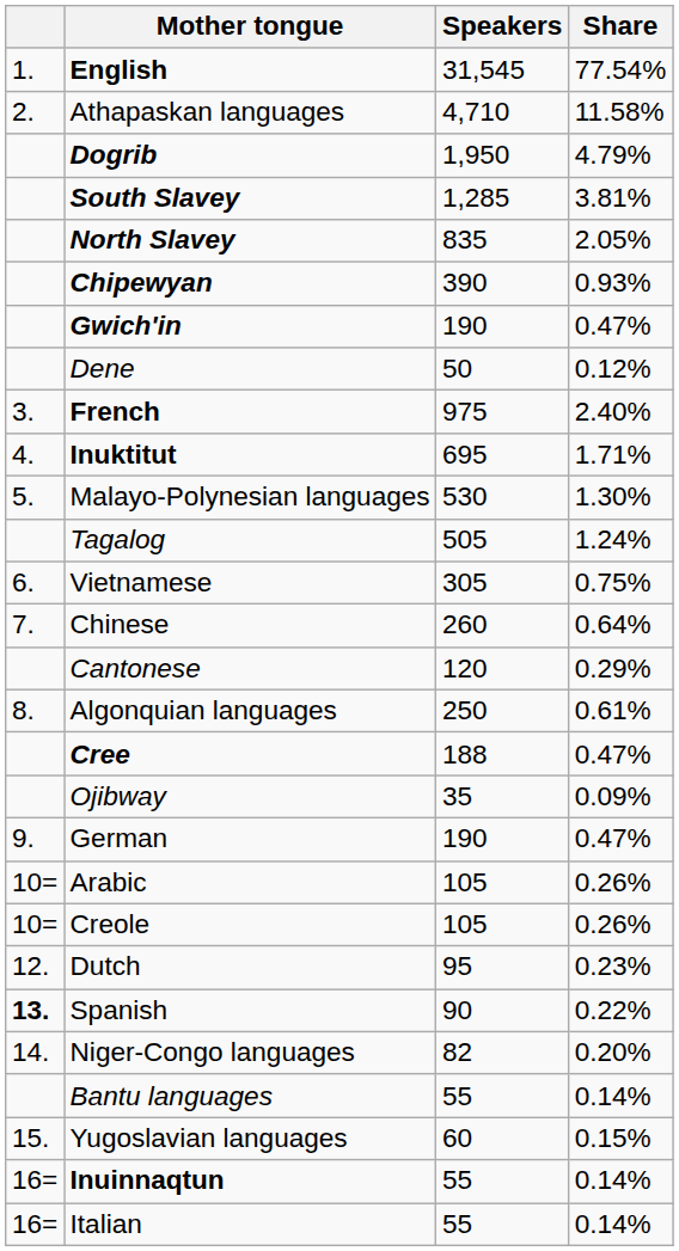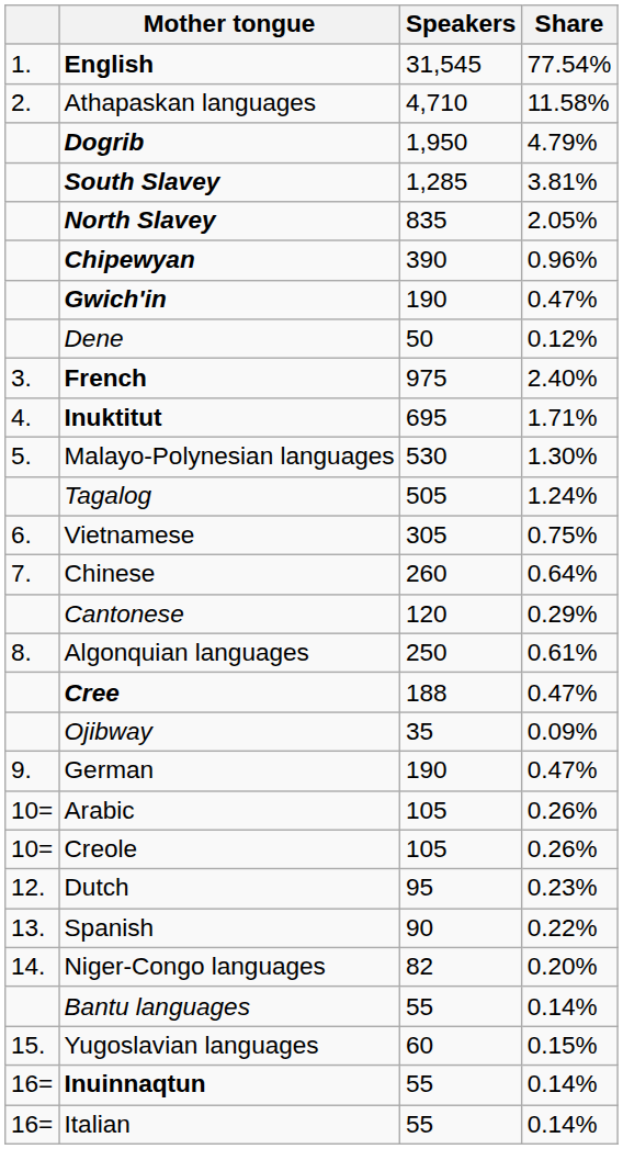Chipewyan | Share: 0.93% -> 0.96%
Spanish | column 1: bold -> normal
